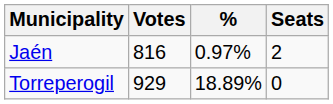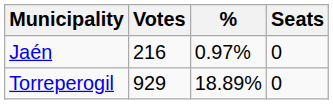Jaén | Votes: 816 -> 216
Jaén | Seats: 2 -> 0
